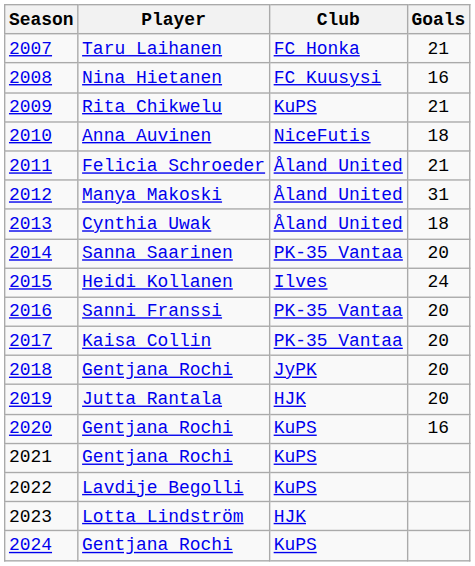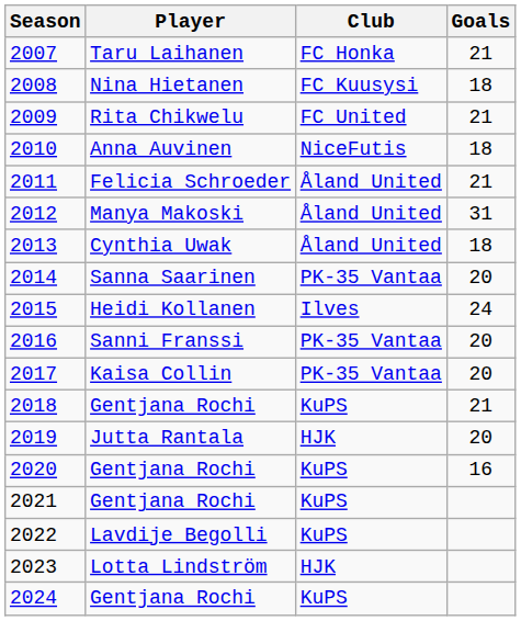2008 | Goals: 16 -> 18
2009 | Club: KuPS -> FC United
2018 | Club: JyPK -> KuPS
2018 | Goals: 20 -> 21
